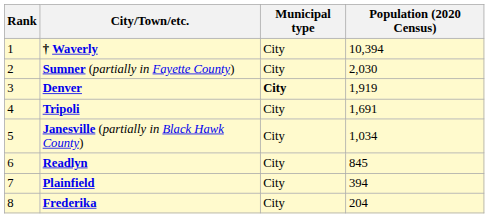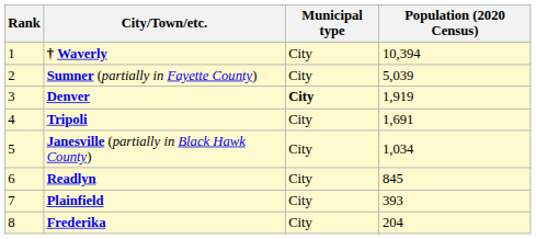Sumner (partially in Fayette County) | Population (2020 Census): 2,030 -> 5,039
Plainfield | Population (2020 Census): 394 -> 393
